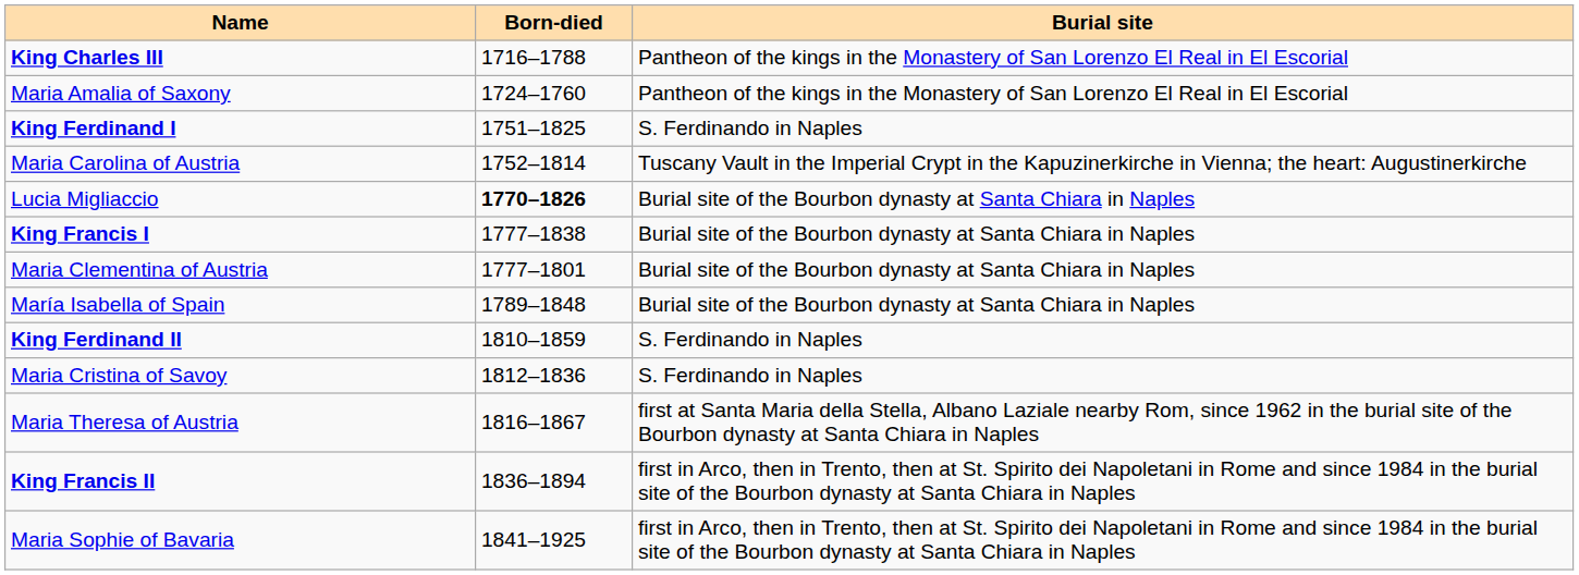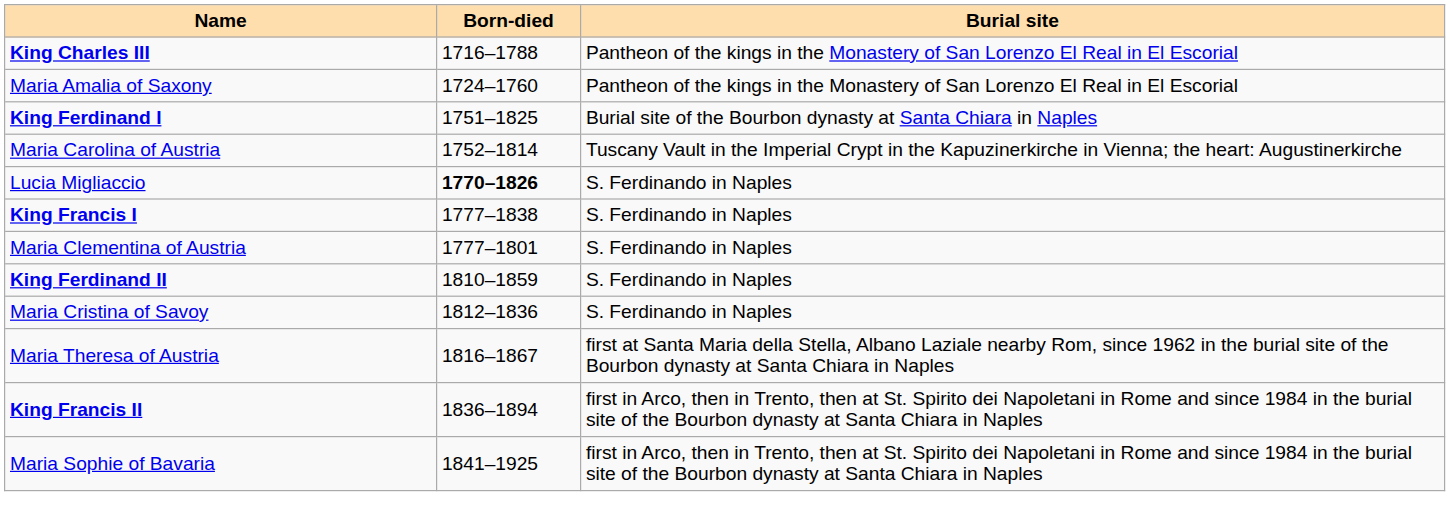King Ferdinand I | Burial site: S. Ferdinando in Naples -> Burial site of the Bourbon dynasty at Santa Chiara in Naples
Lucia Migliaccio | Burial site: Burial site of the Bourbon dynasty at Santa Chiara in Naples -> S. Ferdinando in Naples
King Francis I | Burial site: Burial site of the Bourbon dynasty at Santa Chiara in Naples -> S. Ferdinando in Naples
Maria Clementina of Austria | Burial site: Burial site of the Bourbon dynasty at Santa Chiara in Naples -> S. Ferdinando in Naples
- row: María Isabella of Spain | 1789–1848 | Burial site of the Bourbon dynasty at Santa Chiara in Naples
